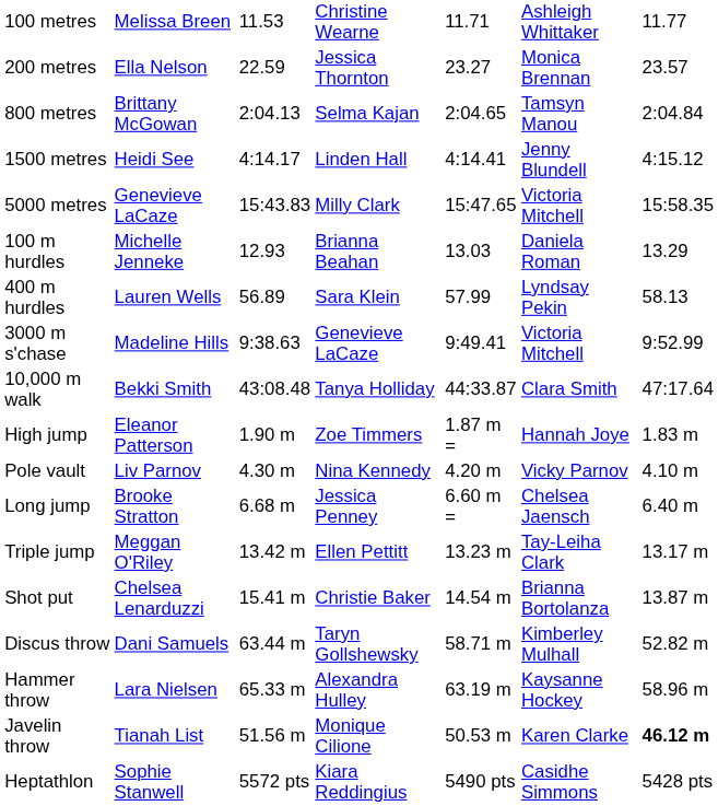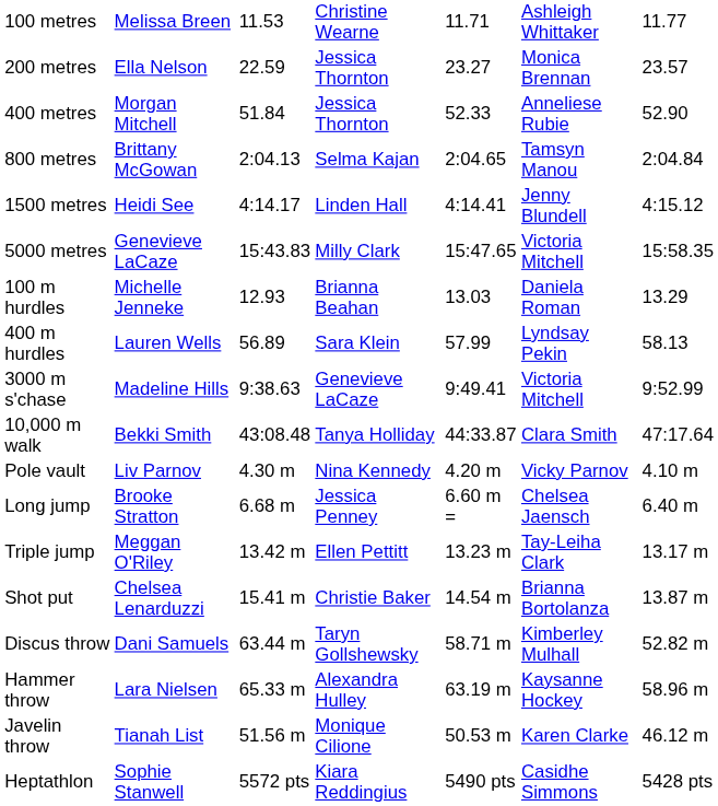+ row: 400 metres | Morgan Mitchell | 51.84 | Jessica Thornton | 52.33 | Anneliese Rubie | 52.90
- row: High jump | Eleanor Patterson | 1.90 m | Zoe Timmers | 1.87 m = | Hannah Joye | 1.83 m
Javelin throw | column 7: bold -> normal
